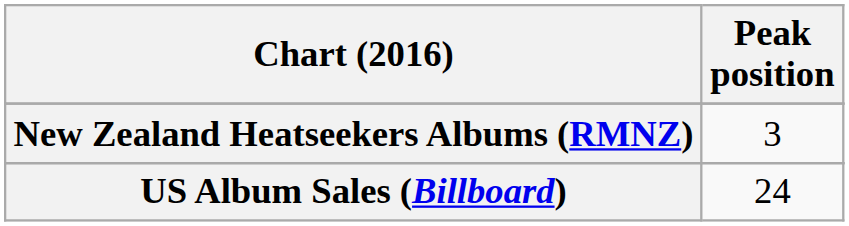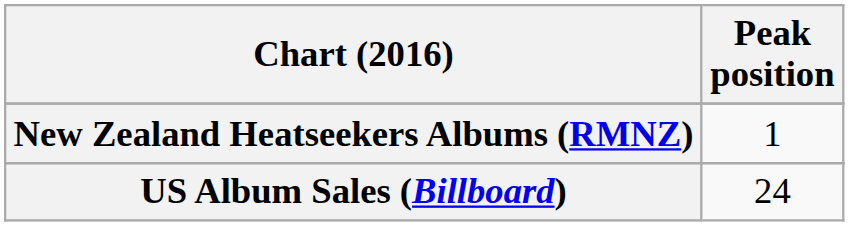New Zealand Heatseekers Albums (RMNZ) | Peak position: 3 -> 1
